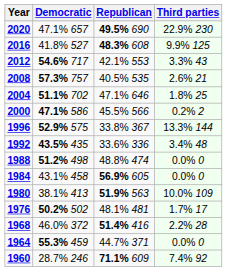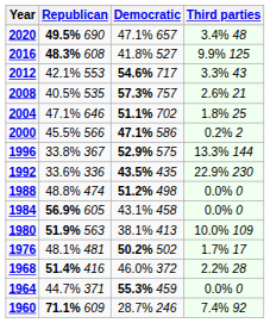columns swapped: Republican <-> Democratic
2020 | Third parties: 22.9% 230 -> 3.4% 48
1992 | Third parties: 3.4% 48 -> 22.9% 230
